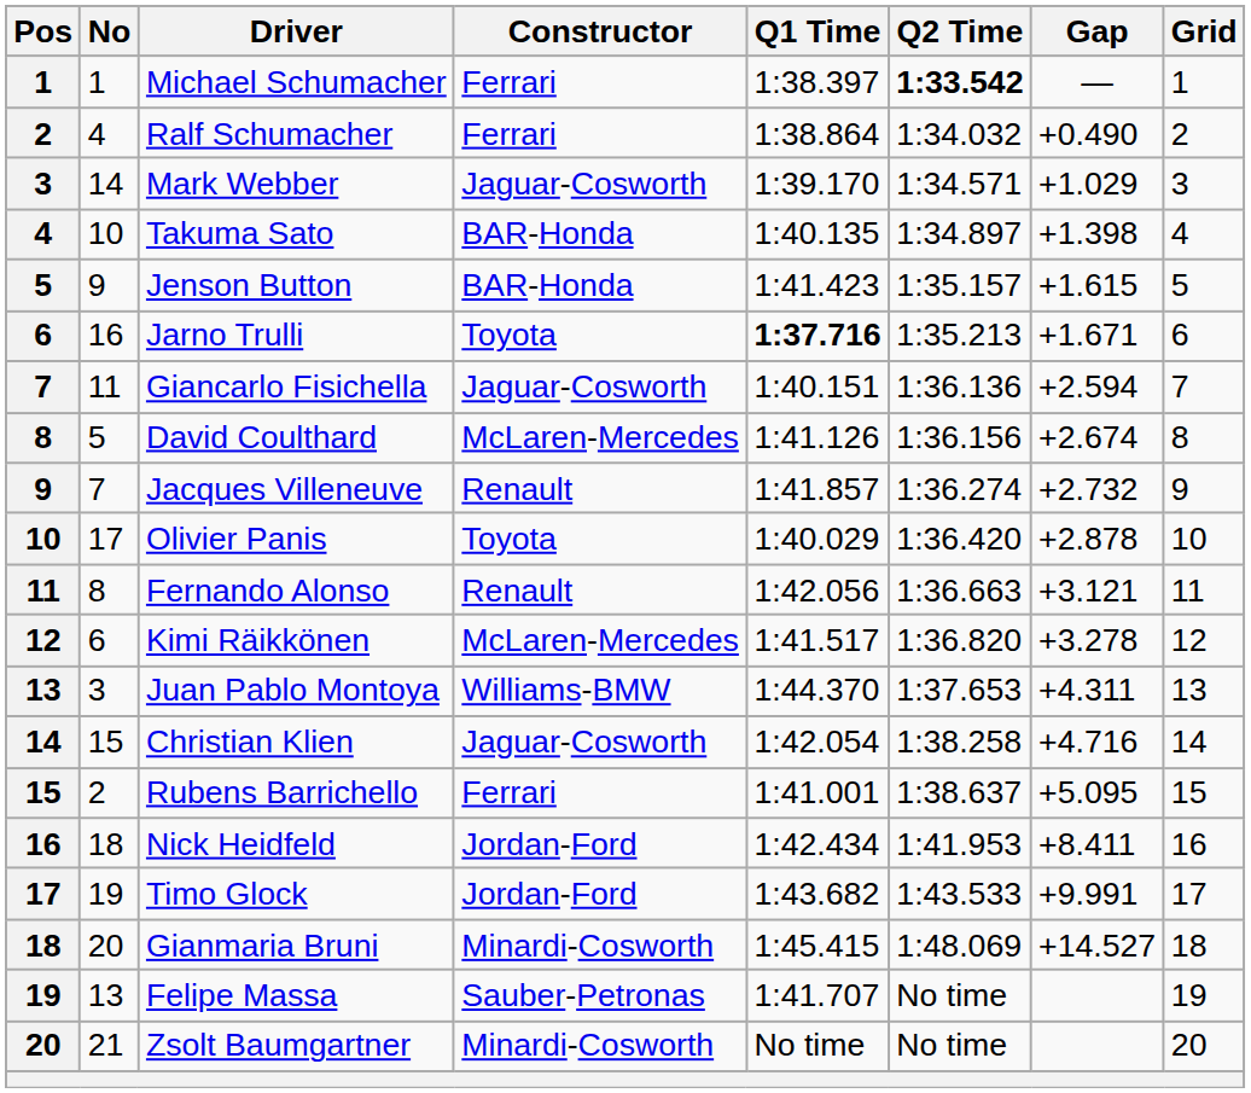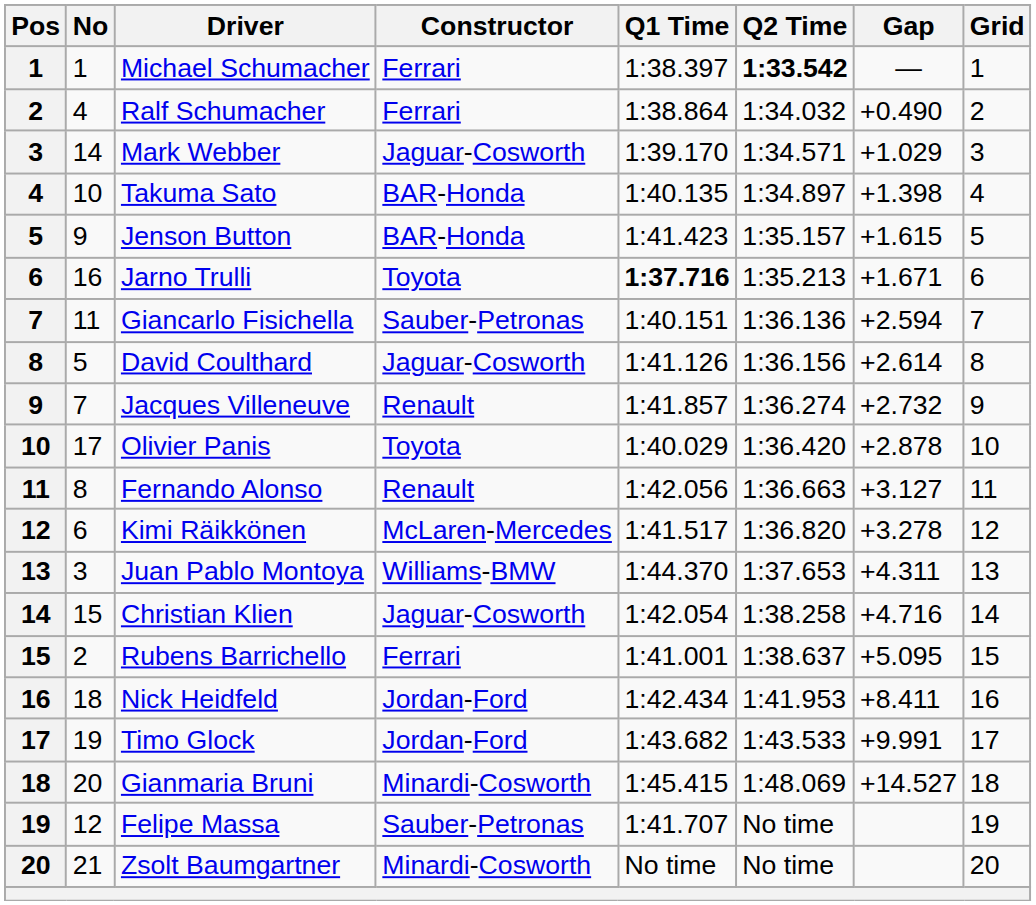Giancarlo Fisichella | Constructor: Jaguar-Cosworth -> Sauber-Petronas
David Coulthard | Constructor: McLaren-Mercedes -> Jaguar-Cosworth
David Coulthard | Gap: +2.674 -> +2.614
Fernando Alonso | Gap: +3.121 -> +3.127
Felipe Massa | No: 13 -> 12
